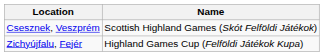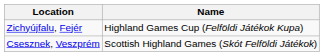rows swapped: Csesznek, Veszprém <-> Zichyújfalu, Fejér
